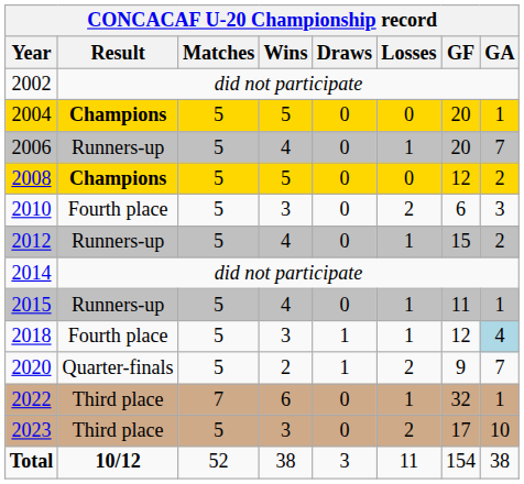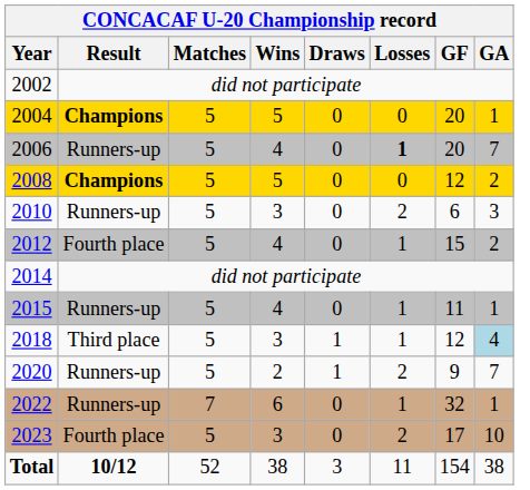2006 | Losses: normal -> bold
2010 | Result: Fourth place -> Runners-up
2012 | Result: Runners-up -> Fourth place
2018 | Result: Fourth place -> Third place
2020 | Result: Quarter-finals -> Runners-up
2022 | Result: Third place -> Runners-up
2023 | Result: Third place -> Fourth place
